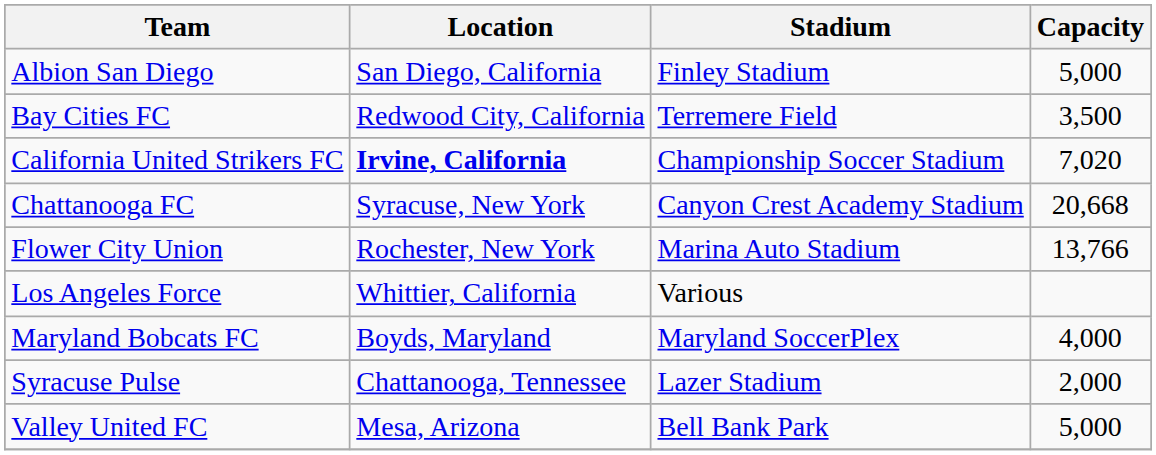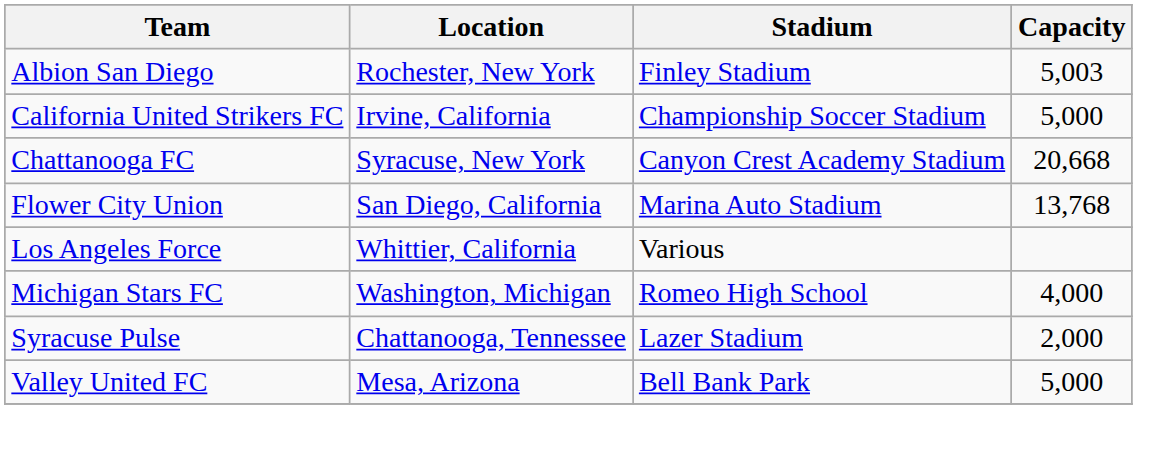Albion San Diego | Location: San Diego, California -> Rochester, New York
Albion San Diego | Capacity: 5,000 -> 5,003
- row: Bay Cities FC | Redwood City, California | Terremere Field | 3,500
California United Strikers FC | Location: bold -> normal
California United Strikers FC | Capacity: 7,020 -> 5,000
Flower City Union | Location: Rochester, New York -> San Diego, California
Flower City Union | Capacity: 13,766 -> 13,768
- row: Maryland Bobcats FC | Boyds, Maryland | Maryland SoccerPlex | 4,000
+ row: Michigan Stars FC | Washington, Michigan | Romeo High School | 4,000
